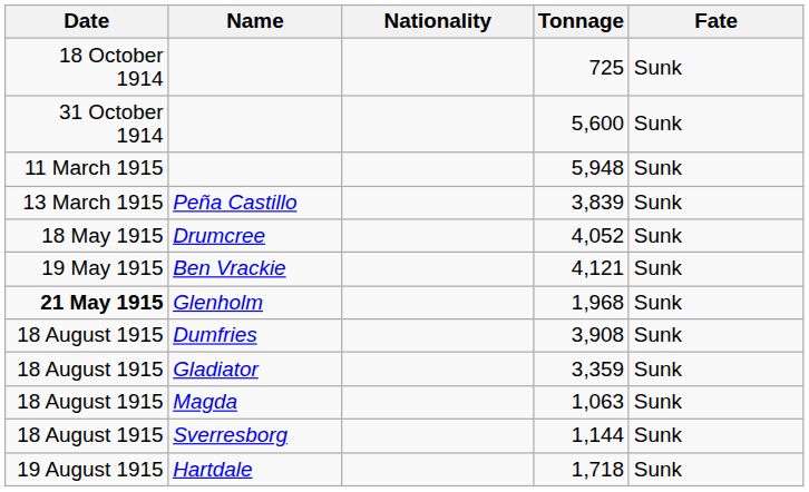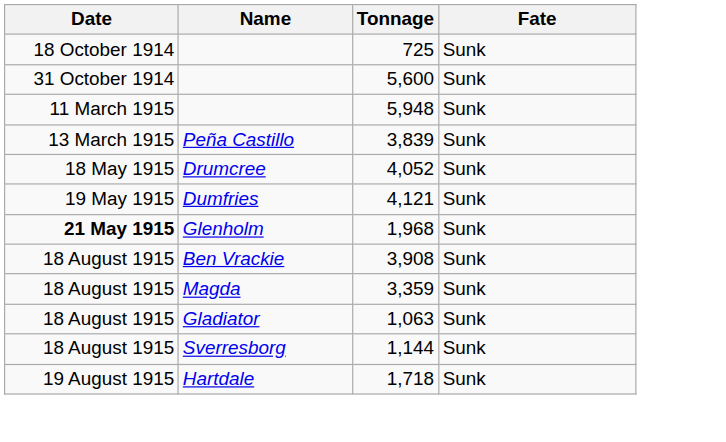- column: Nationality
4,121 | Name: Ben Vrackie -> Dumfries
3,908 | Name: Dumfries -> Ben Vrackie
3,359 | Name: Gladiator -> Magda
1,063 | Name: Magda -> Gladiator
